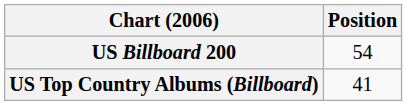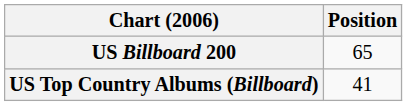US Billboard 200 | Position: 54 -> 65
